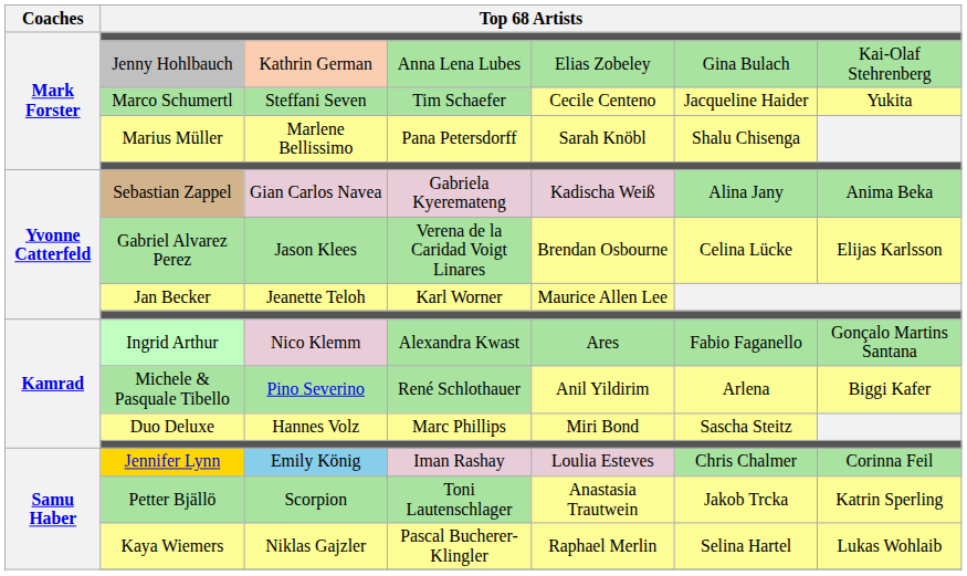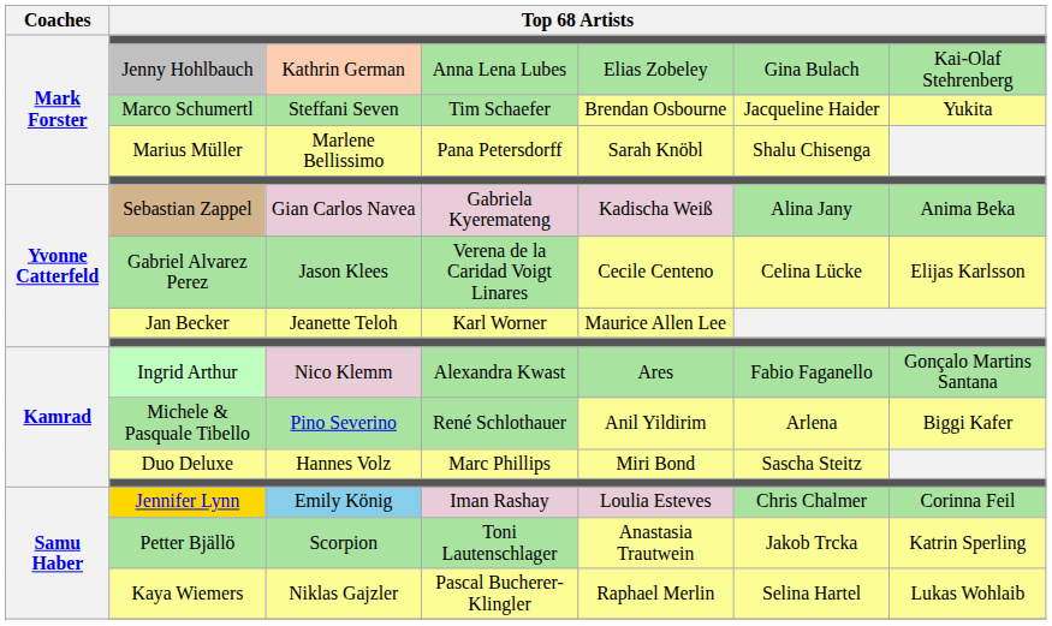Marco Schumertl | column 5: Cecile Centeno -> Brendan Osbourne
Gabriel Alvarez Perez | column 5: Brendan Osbourne -> Cecile Centeno
